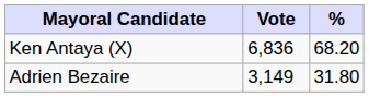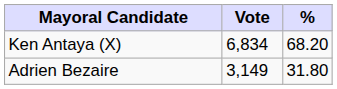Ken Antaya (X) | Vote: 6,836 -> 6,834
